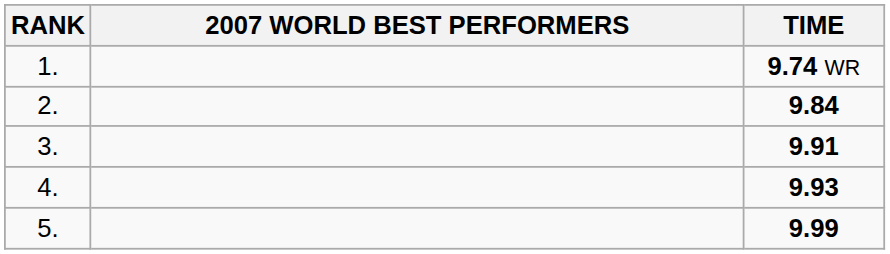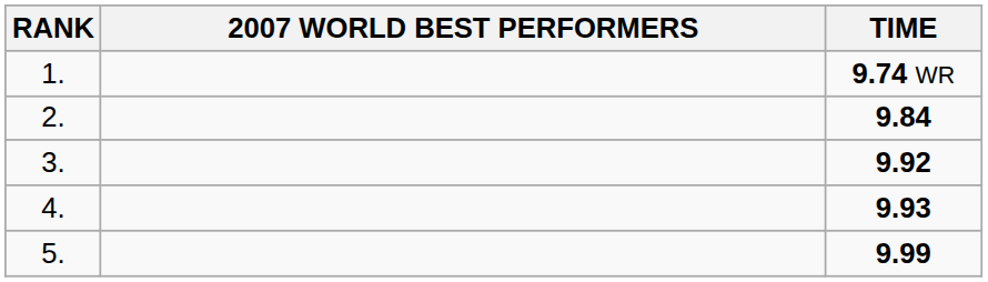3. | TIME: 9.91 -> 9.92
